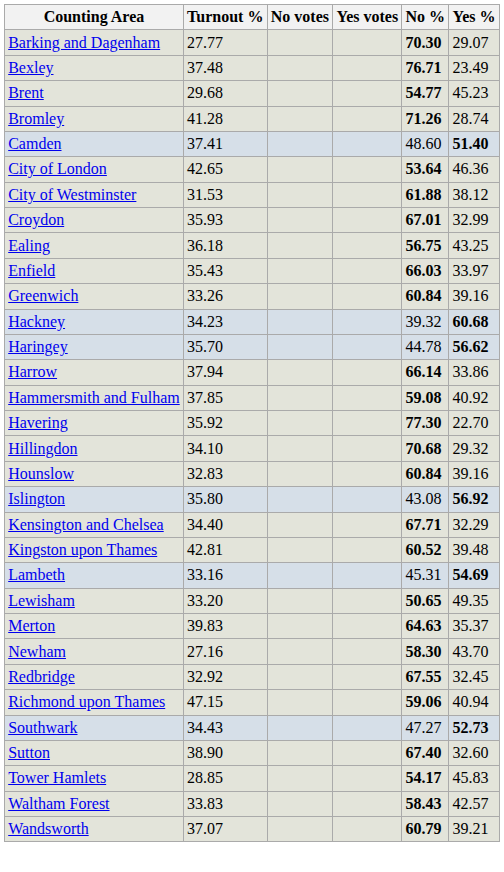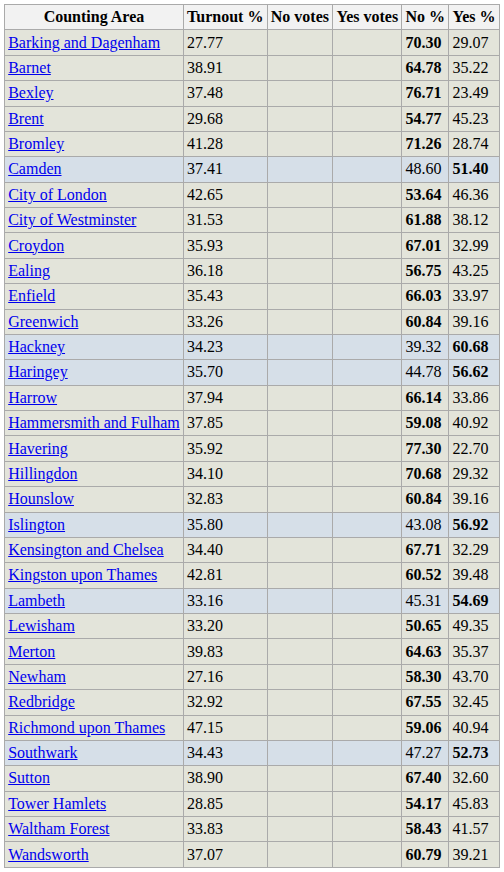+ row: Barnet | 38.91 | 64.78 | 35.22
Waltham Forest | Yes %: 42.57 -> 41.57
